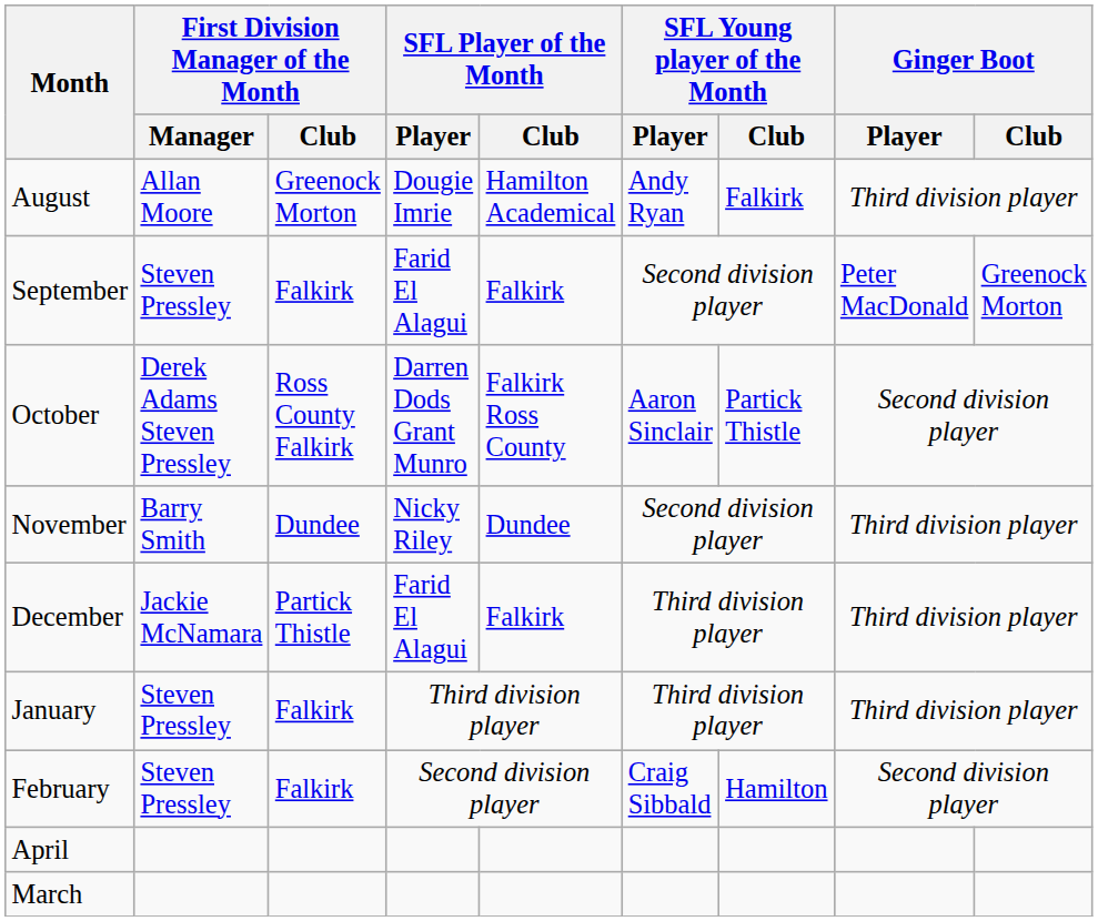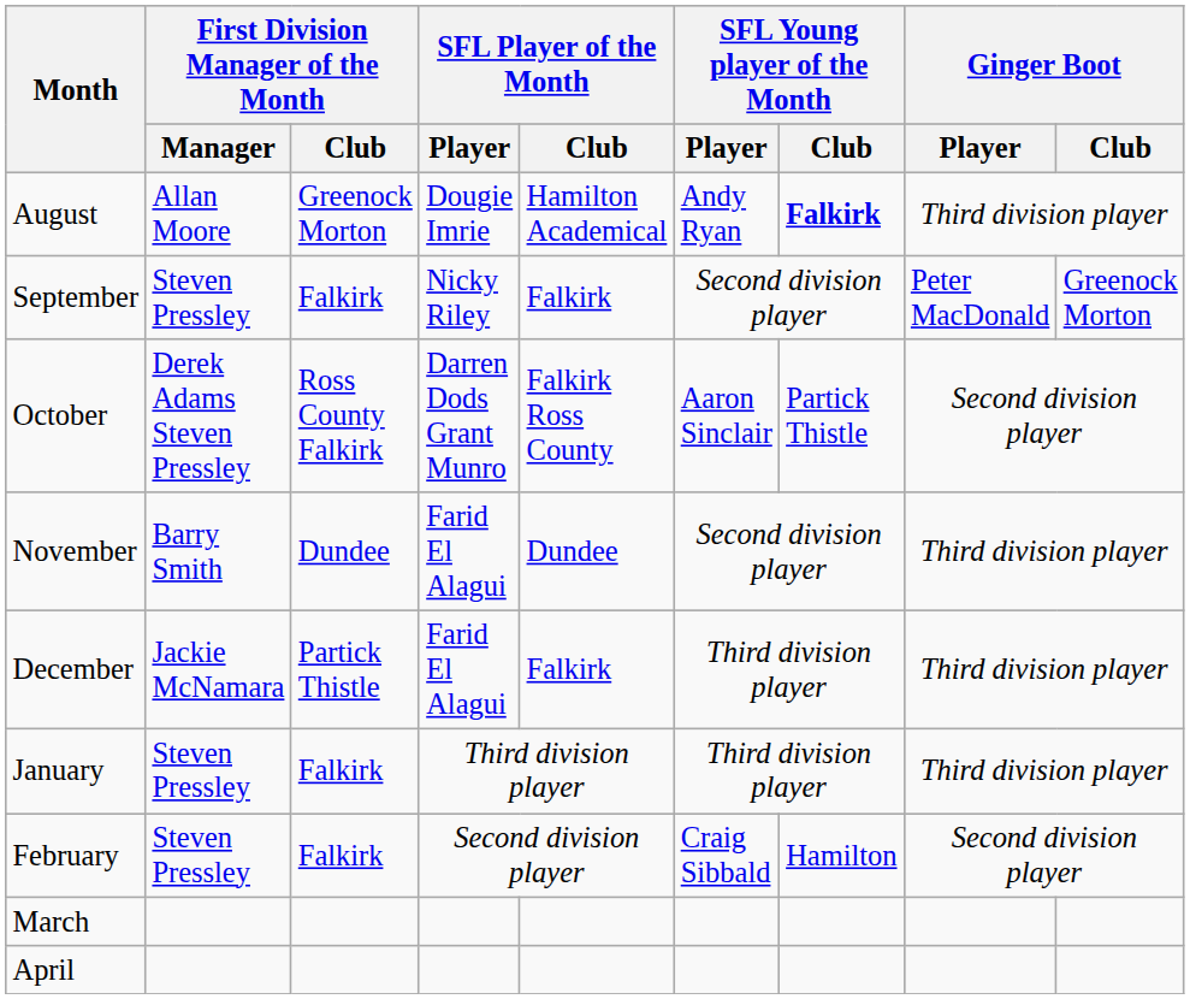August | SFL Young player of the Month / Club: normal -> bold
September | SFL Player of the Month / Player: Farid El Alagui -> Nicky Riley
November | SFL Player of the Month / Player: Nicky Riley -> Farid El Alagui
rows swapped: March <-> April
